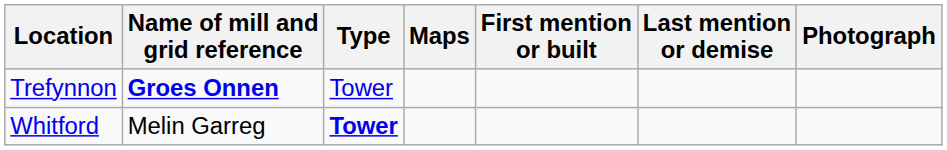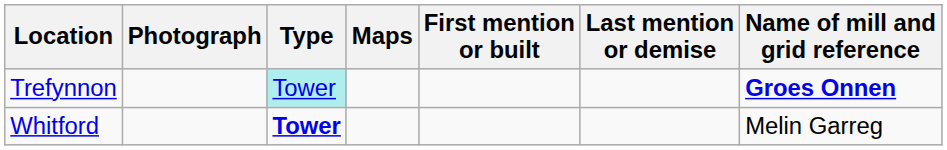columns swapped: Name of mill and grid reference <-> Photograph
Trefynnon | Type: no background -> paleturquoise background
